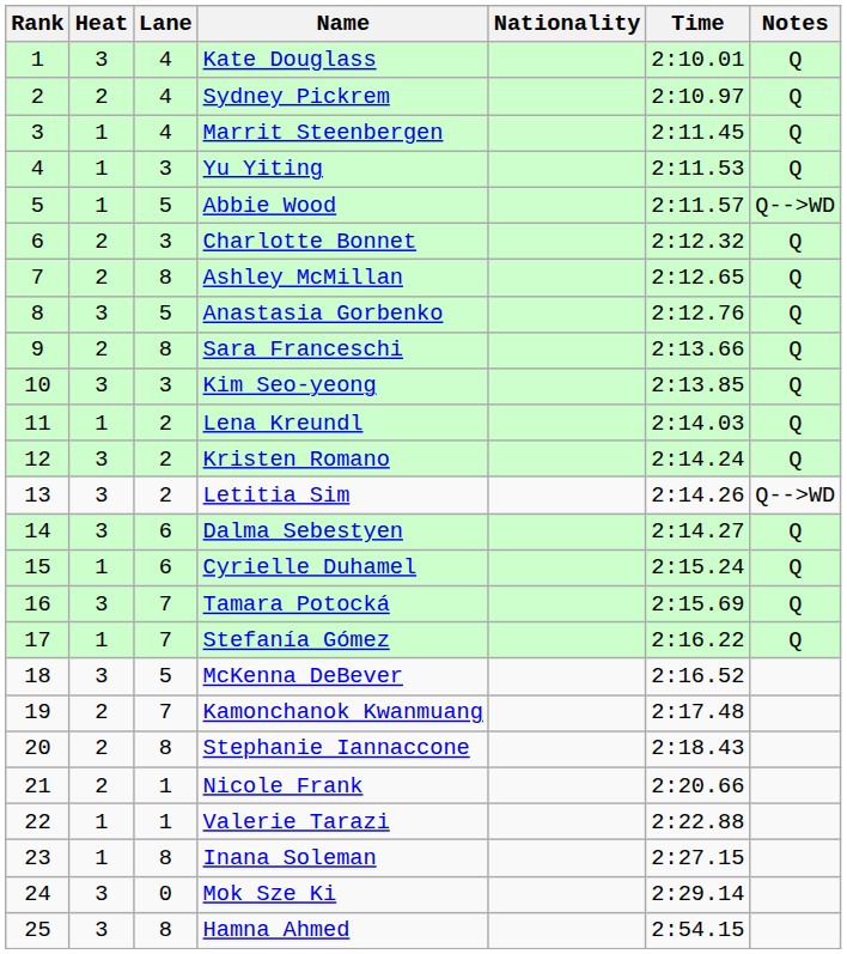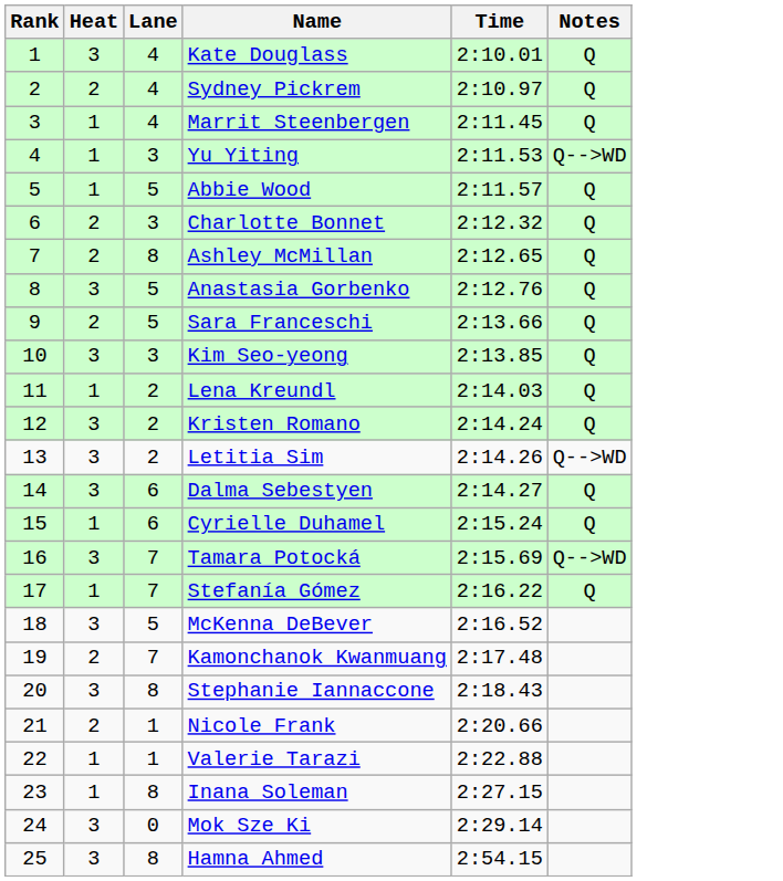- column: Nationality
Yu Yiting | Notes: Q -> Q-->WD
Abbie Wood | Notes: Q-->WD -> Q
Sara Franceschi | Lane: 8 -> 5
Tamara Potocká | Notes: Q -> Q-->WD
Stephanie Iannaccone | Heat: 2 -> 3
